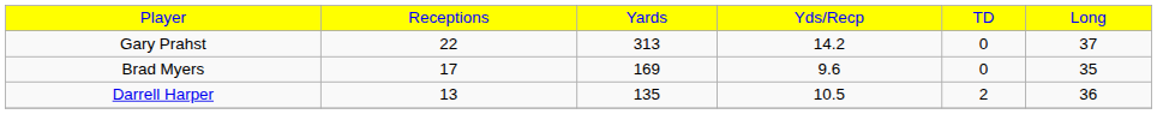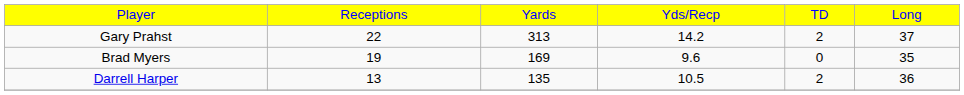Gary Prahst | column 5: 0 -> 2
Brad Myers | column 2: 17 -> 19
